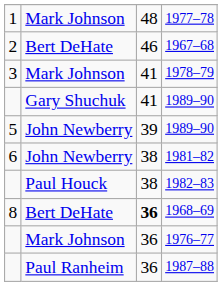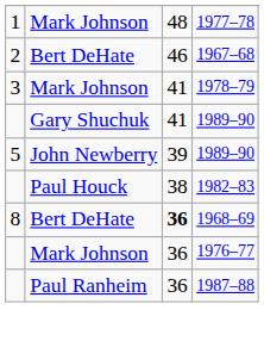- row: 6 | John Newberry | 38 | 1981–82
